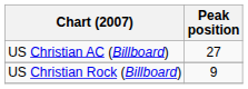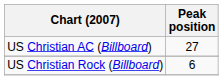US Christian Rock (Billboard) | Peak position: 9 -> 6
